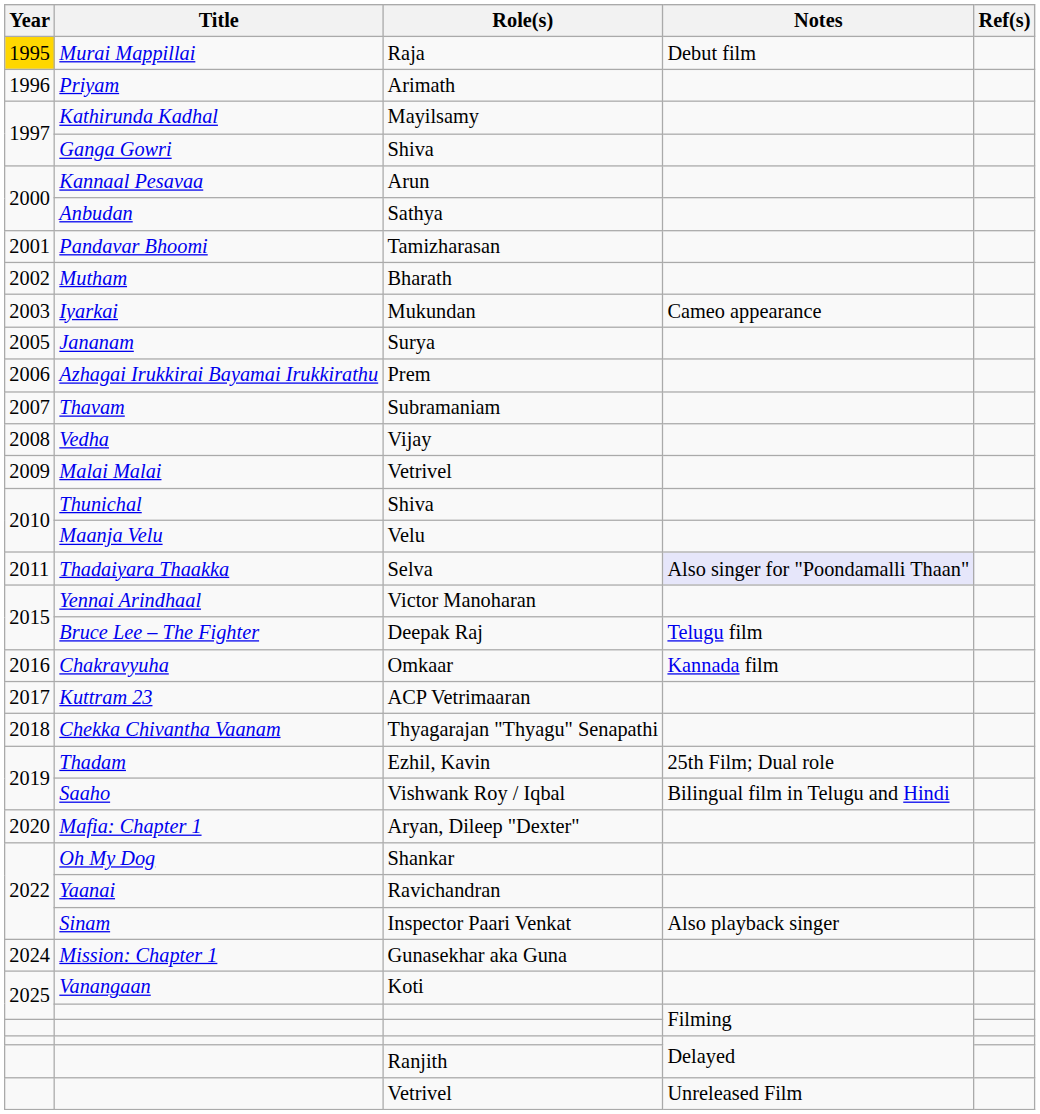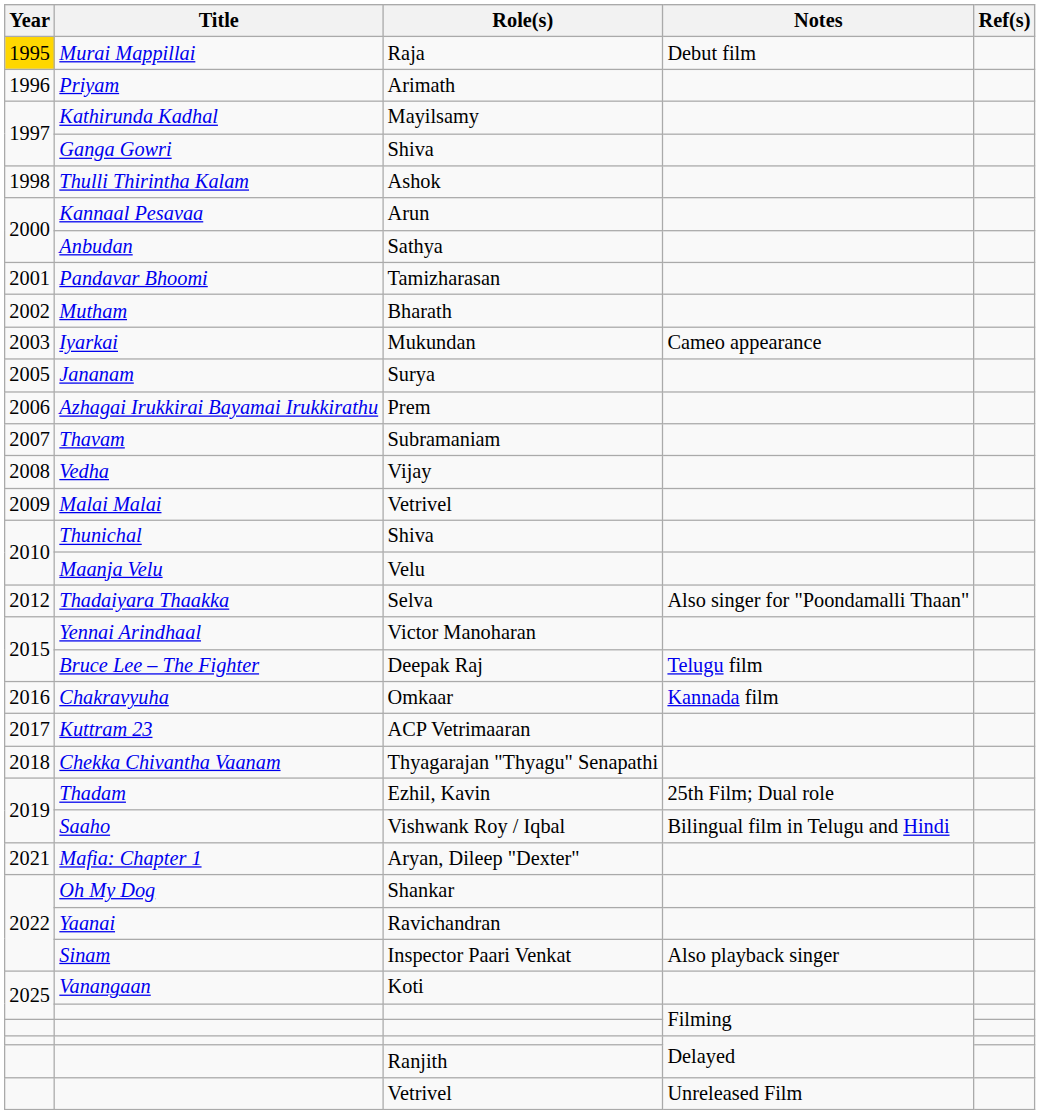+ row: 1998 | Thulli Thirintha Kalam | Ashok
Thadaiyara Thaakka | Year: 2011 -> 2012
Thadaiyara Thaakka | Notes: lavender background -> no background
Mafia: Chapter 1 | Year: 2020 -> 2021
- row: 2024 | Mission: Chapter 1 | Gunasekhar aka Guna
